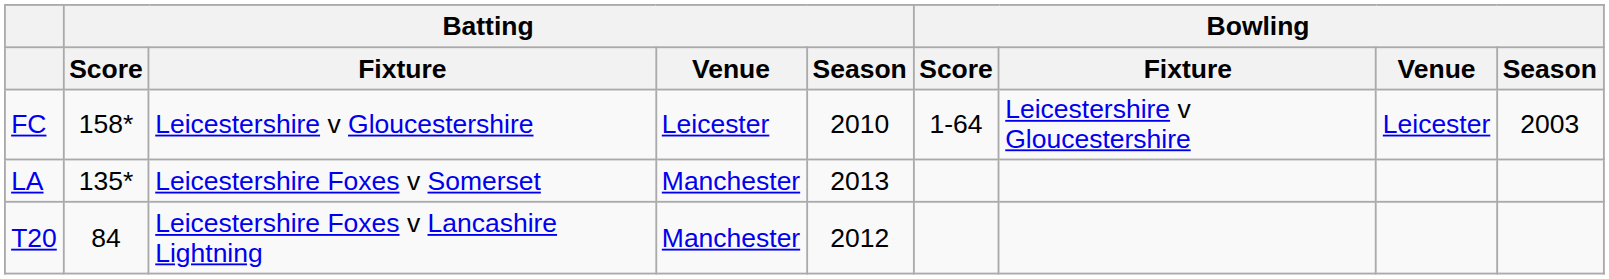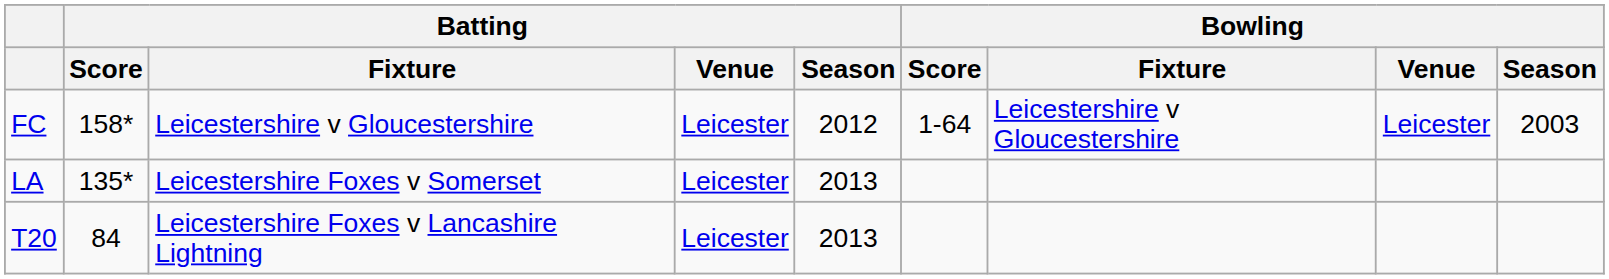FC | Batting / Season: 2010 -> 2012
LA | Batting / Venue: Manchester -> Leicester
T20 | Batting / Venue: Manchester -> Leicester
T20 | Batting / Season: 2012 -> 2013
